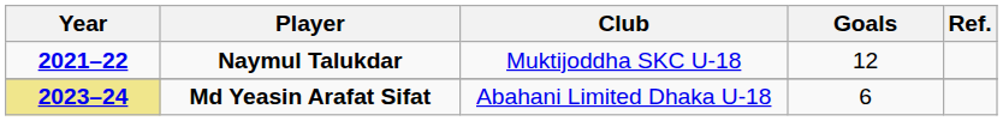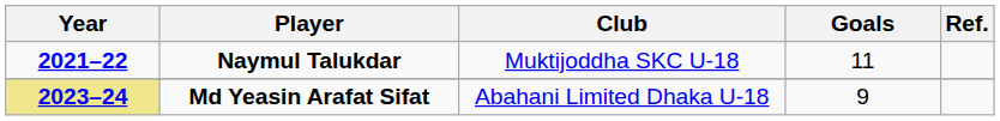Naymul Talukdar | Goals: 12 -> 11
Md Yeasin Arafat Sifat | Goals: 6 -> 9
